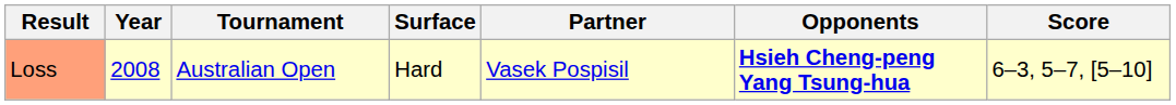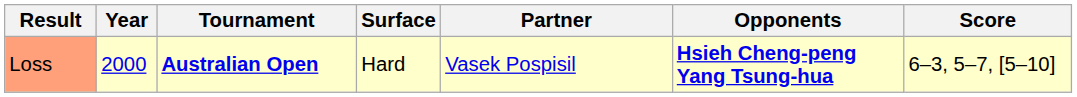Loss | Year: 2008 -> 2000
Loss | Tournament: normal -> bold
